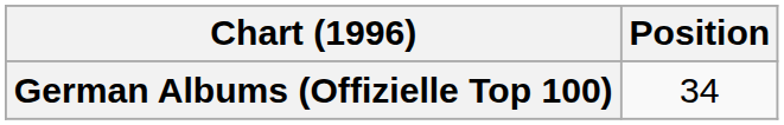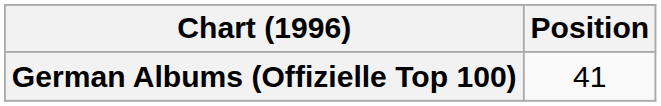German Albums (Offizielle Top 100) | Position: 34 -> 41
